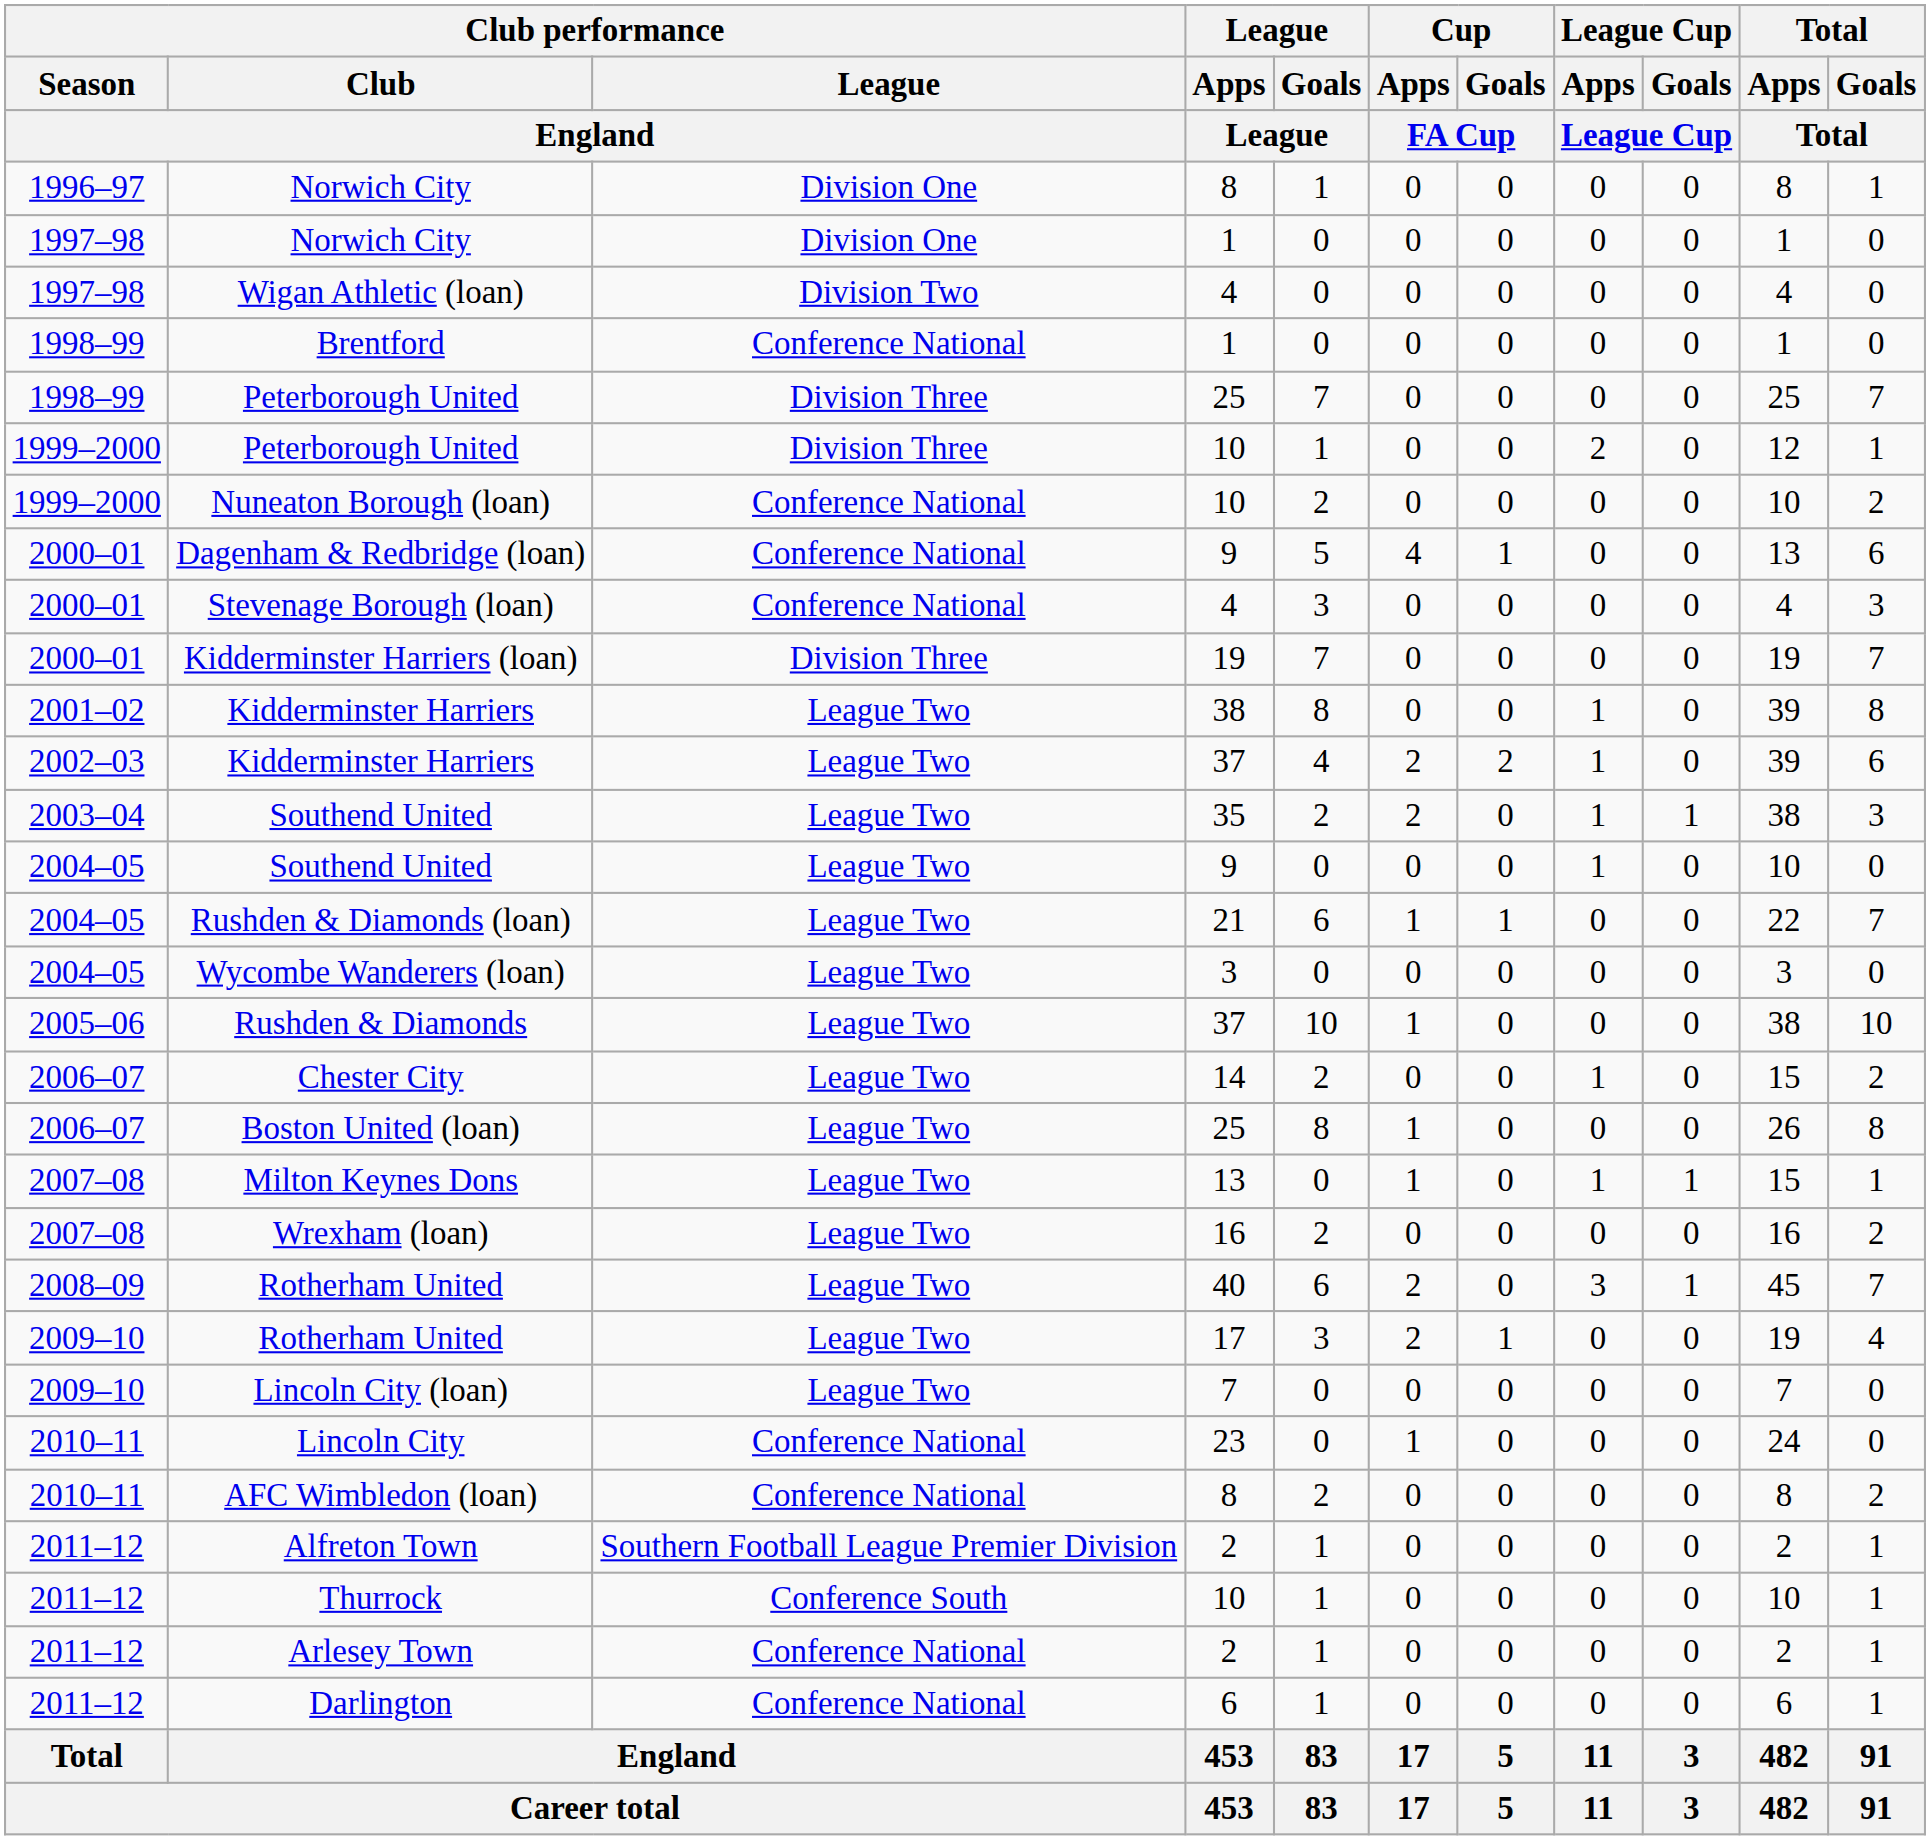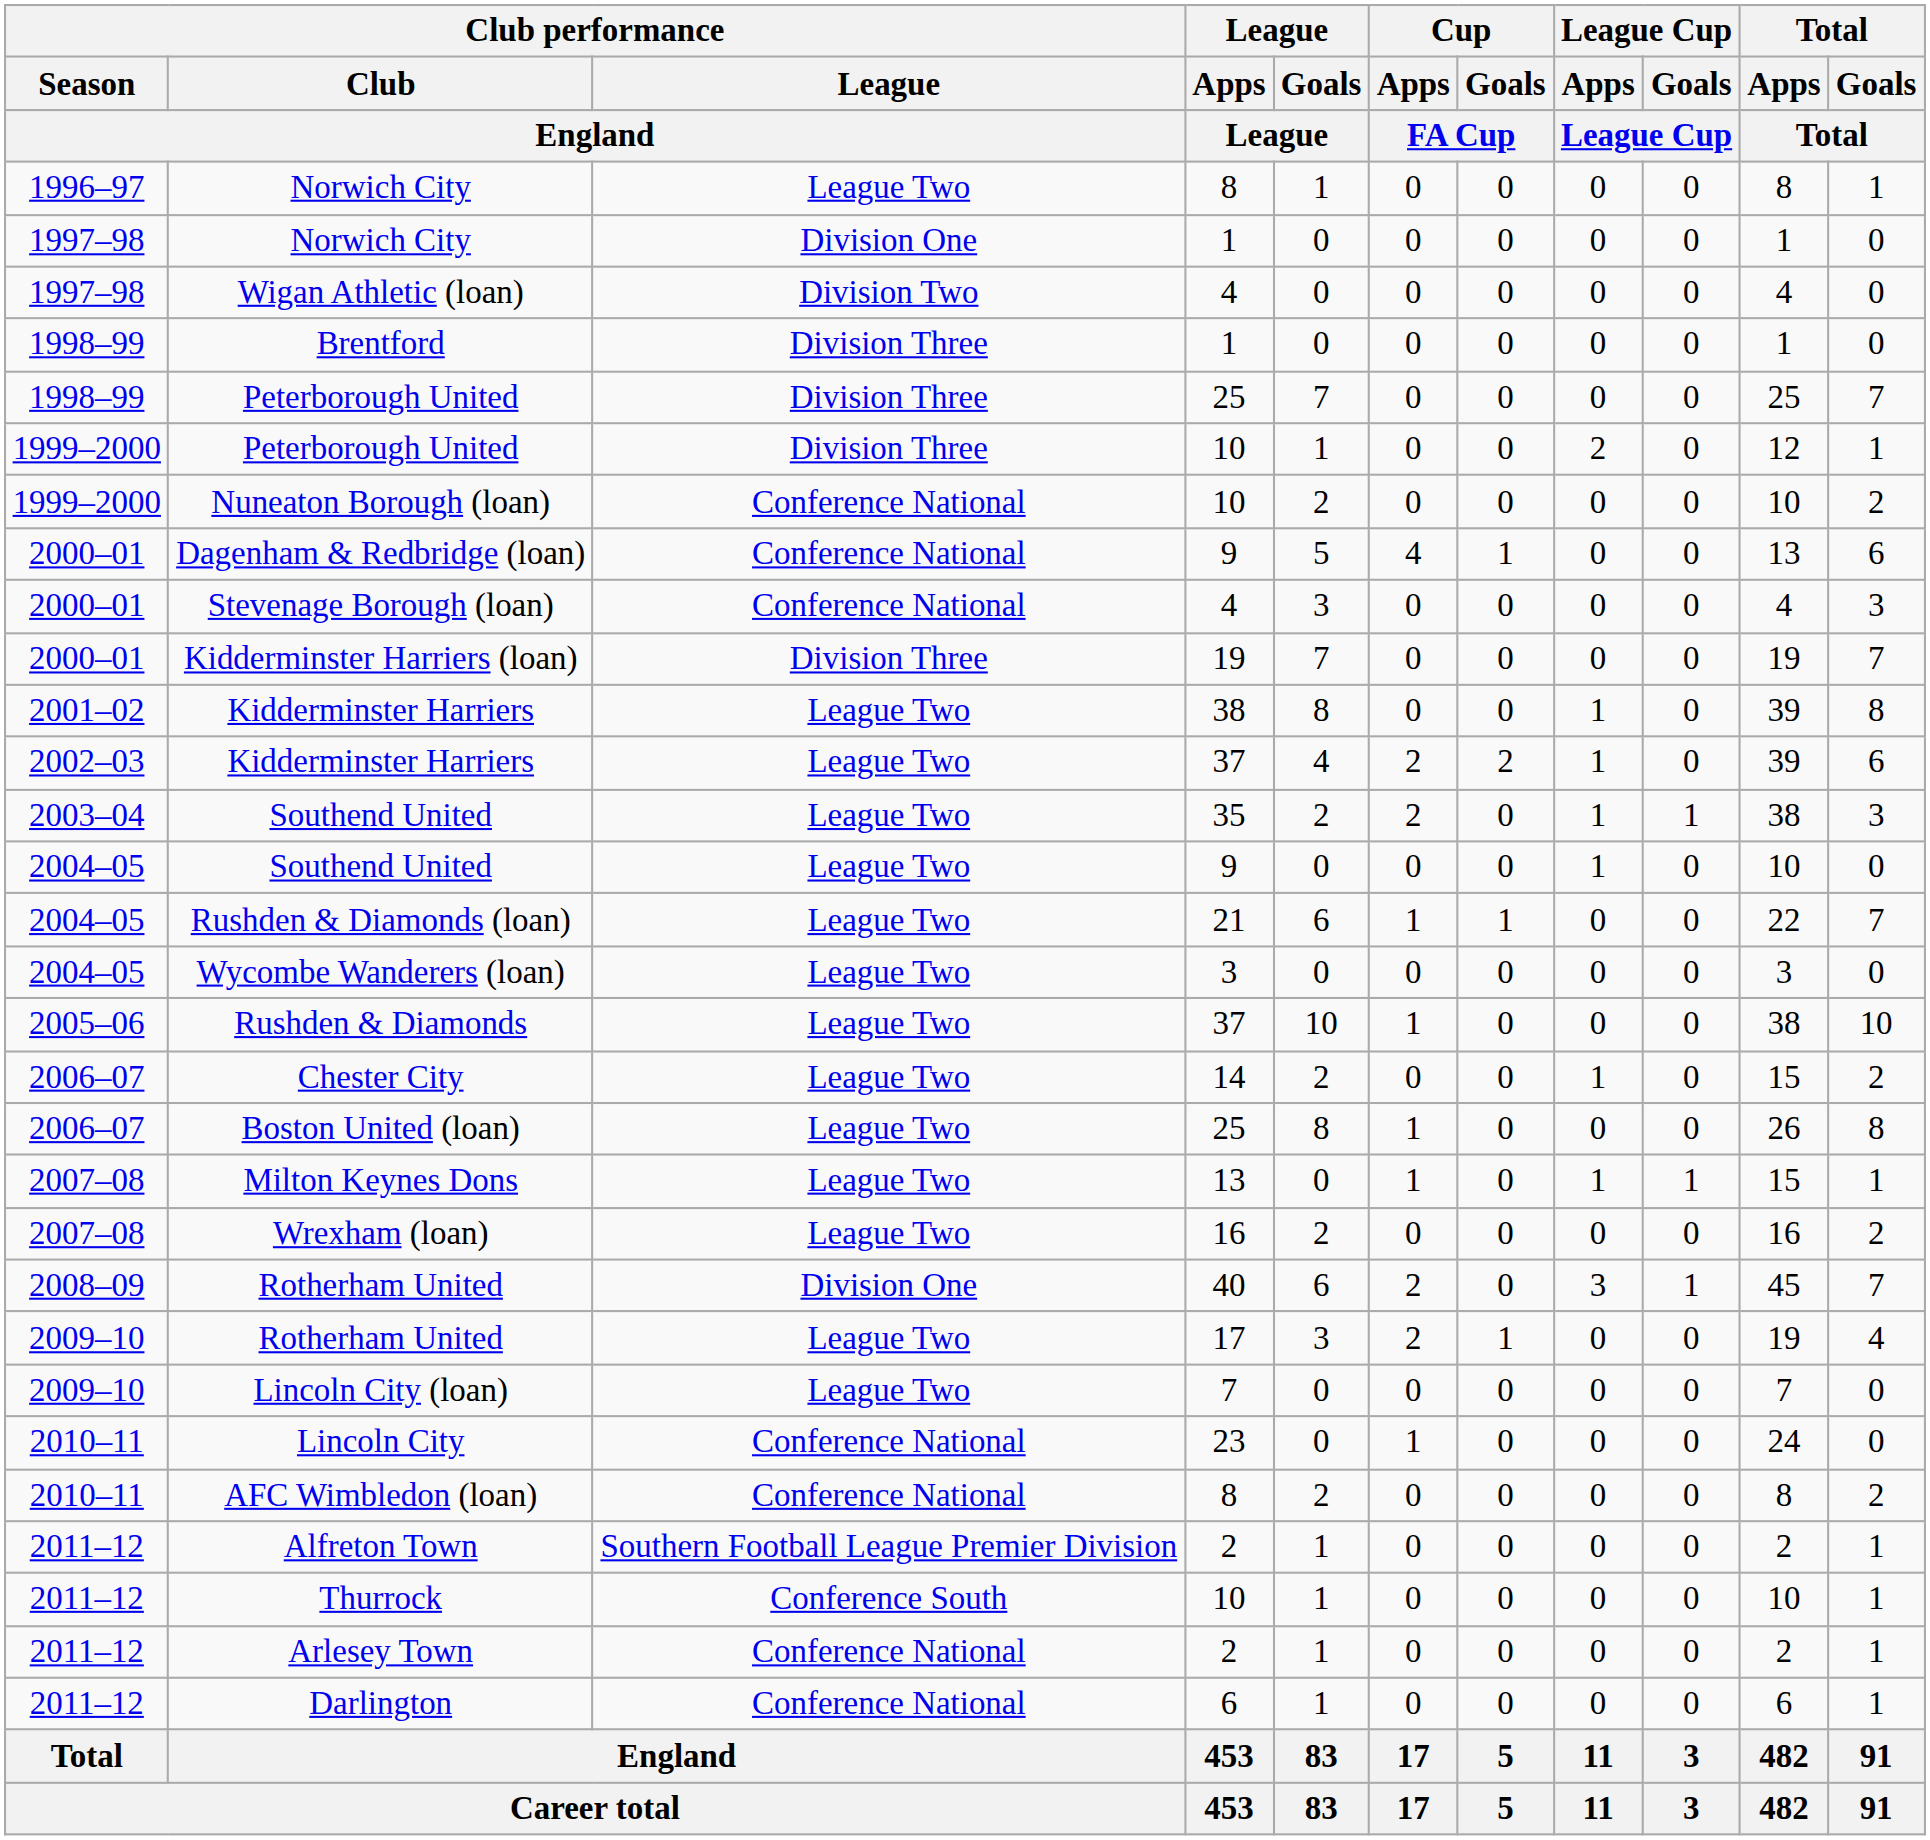Norwich City / 8 | Club performance / League / England: Division One -> League Two
Brentford | Club performance / League / England: Conference National -> Division Three
Rotherham United / 40 | Club performance / League / England: League Two -> Division One
